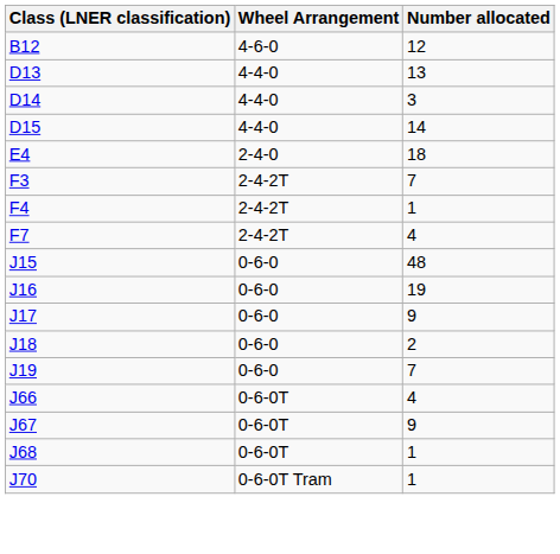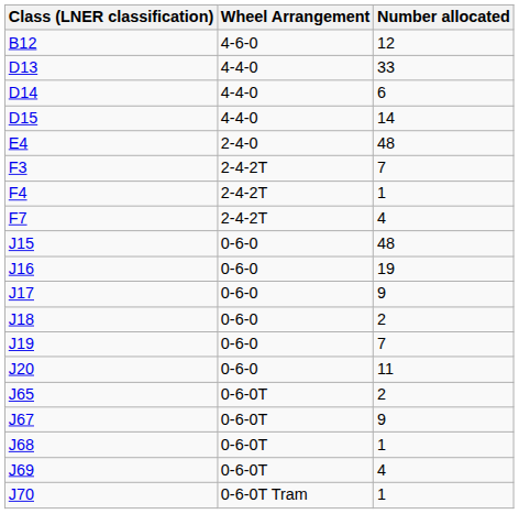D13 | Number allocated: 13 -> 33
D14 | Number allocated: 3 -> 6
E4 | Number allocated: 18 -> 48
+ row: J20 | 0-6-0 | 11
+ row: J65 | 0-6-0T | 2
- row: J66 | 0-6-0T | 4
+ row: J69 | 0-6-0T | 4
